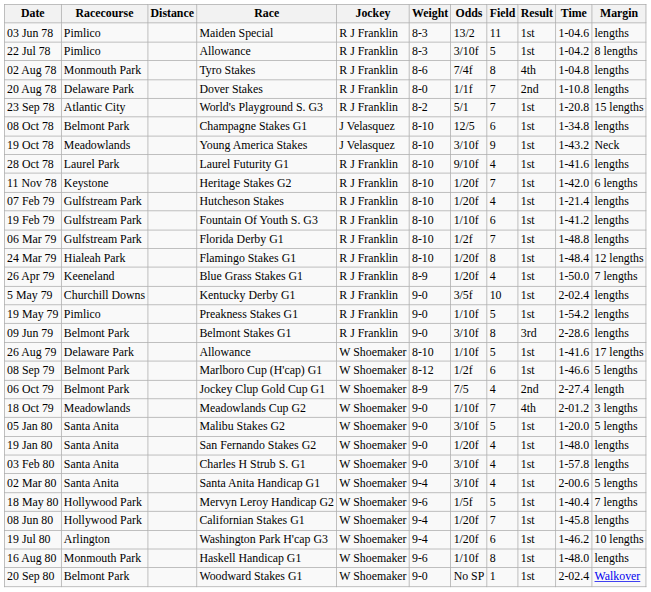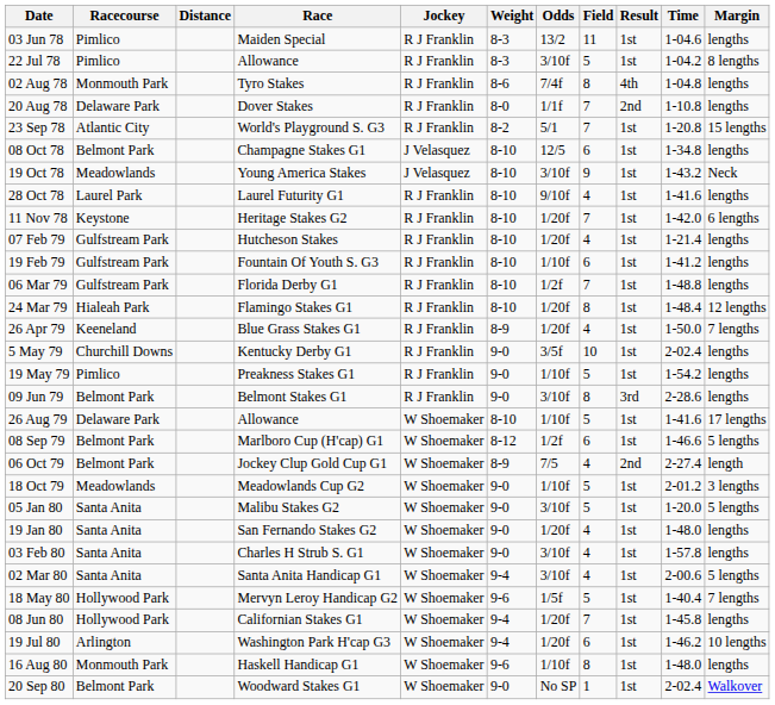18 Oct 79 | Field: 7 -> 5
18 Oct 79 | Result: 4th -> 1st
